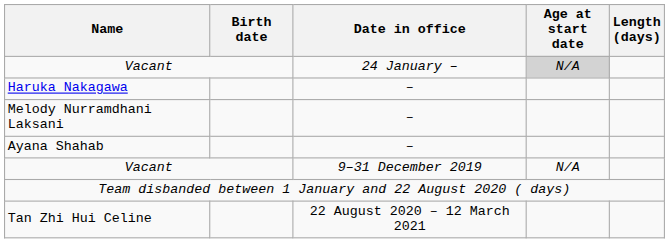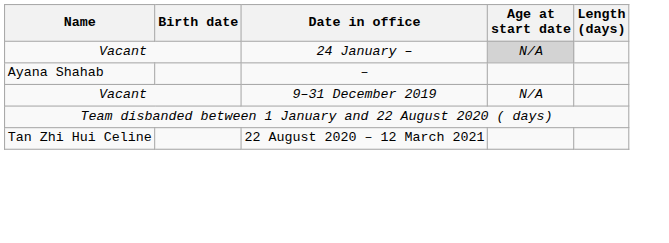- row: Haruka Nakagawa | –
- row: Melody Nurramdhani Laksani | –
